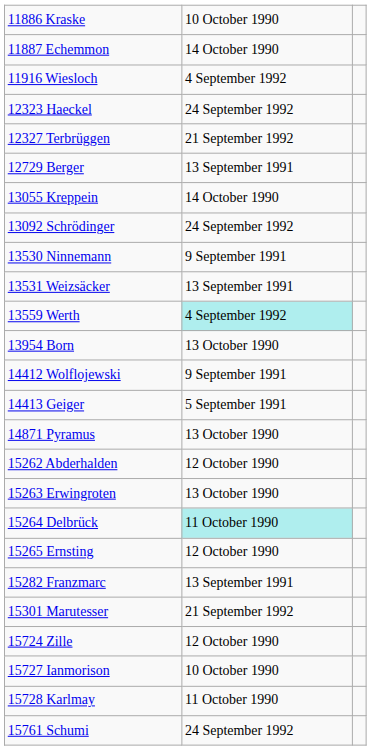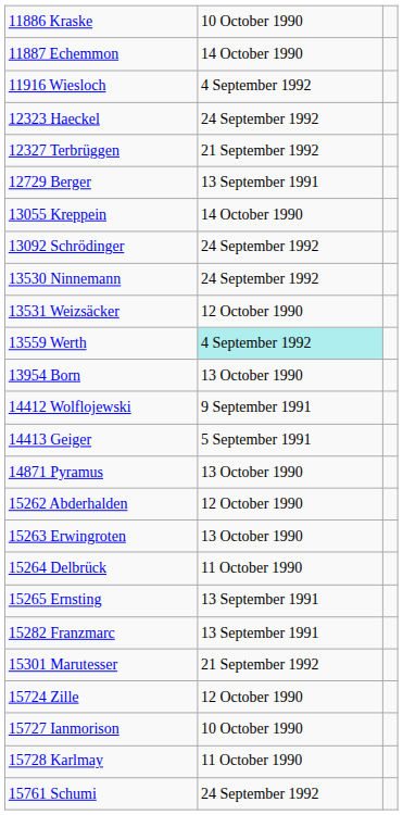13530 Ninnemann | column 2: 9 September 1991 -> 24 September 1992
13531 Weizsäcker | column 2: 13 September 1991 -> 12 October 1990
15264 Delbrück | column 2: paleturquoise background -> no background
15265 Ernsting | column 2: 12 October 1990 -> 13 September 1991
